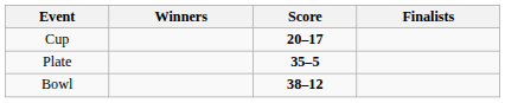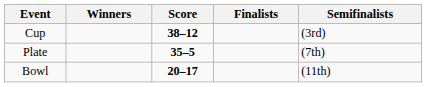+ column: Semifinalists | (3rd) | (7th) | (11th)
Cup | Score: 20–17 -> 38–12
Bowl | Score: 38–12 -> 20–17
